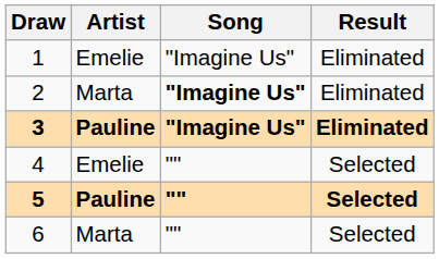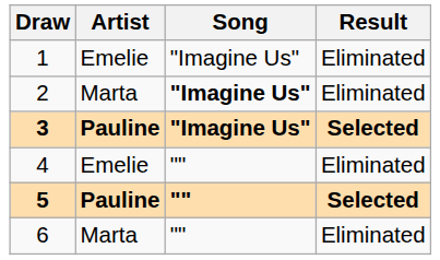3 | Result: Eliminated -> Selected
4 | Result: Selected -> Eliminated
6 | Result: Selected -> Eliminated
